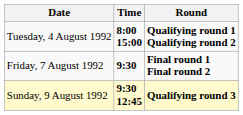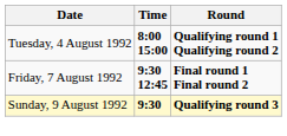Friday, 7 August 1992 | Time: 9:30 -> 9:30 12:45
Sunday, 9 August 1992 | Time: 9:30 12:45 -> 9:30
